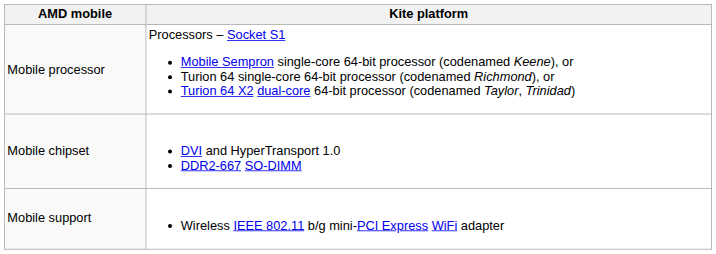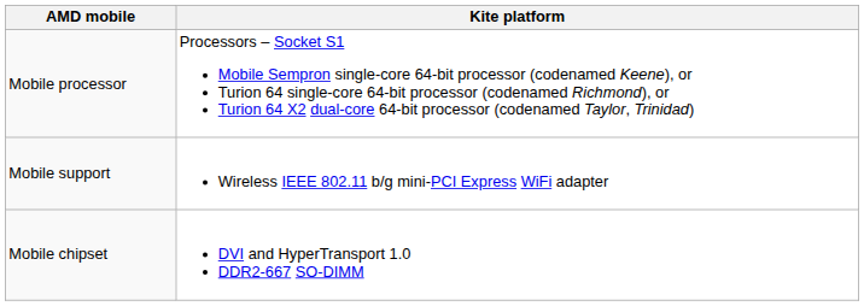rows swapped: Mobile chipset <-> Mobile support
